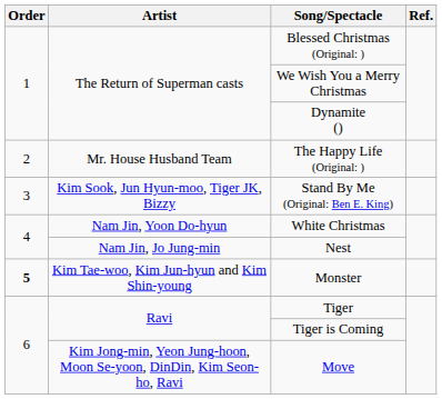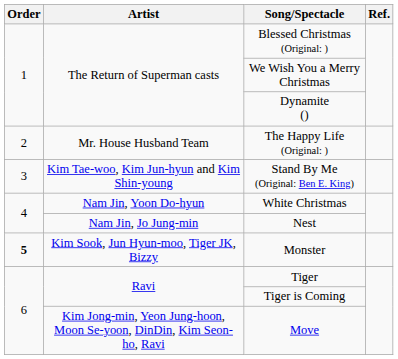Stand By Me (Original: Ben E. King) | Artist: Kim Sook, Jun Hyun-moo, Tiger JK, Bizzy -> Kim Tae-woo, Kim Jun-hyun and Kim Shin-young
Monster | Artist: Kim Tae-woo, Kim Jun-hyun and Kim Shin-young -> Kim Sook, Jun Hyun-moo, Tiger JK, Bizzy
